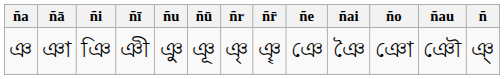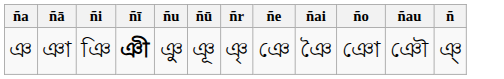- column: ñr̄ | ঞৄ
ঞ | ñī: normal -> bold
